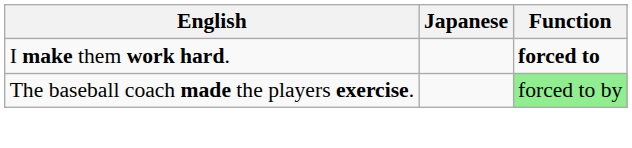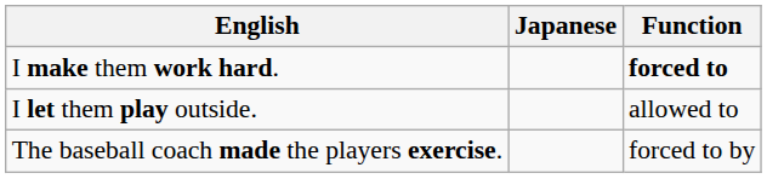+ row: I let them play outside. | allowed to
The baseball coach made the players exercise. | Function: lightgreen background -> no background
